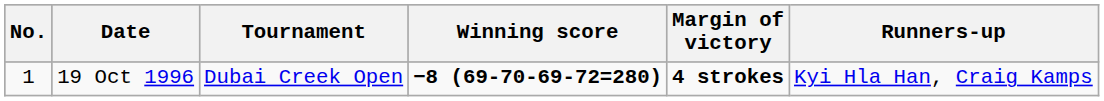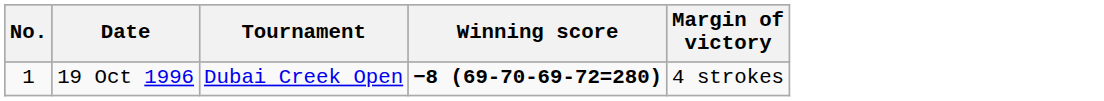- column: Runners-up | Kyi Hla Han, Craig Kamps
19 Oct 1996 | Margin of victory: bold -> normal
